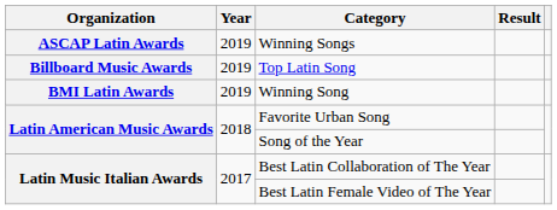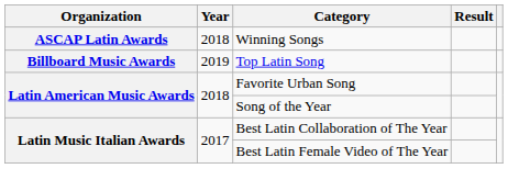Winning Songs | Year: 2019 -> 2018
- row: BMI Latin Awards | 2019 | Winning Song
